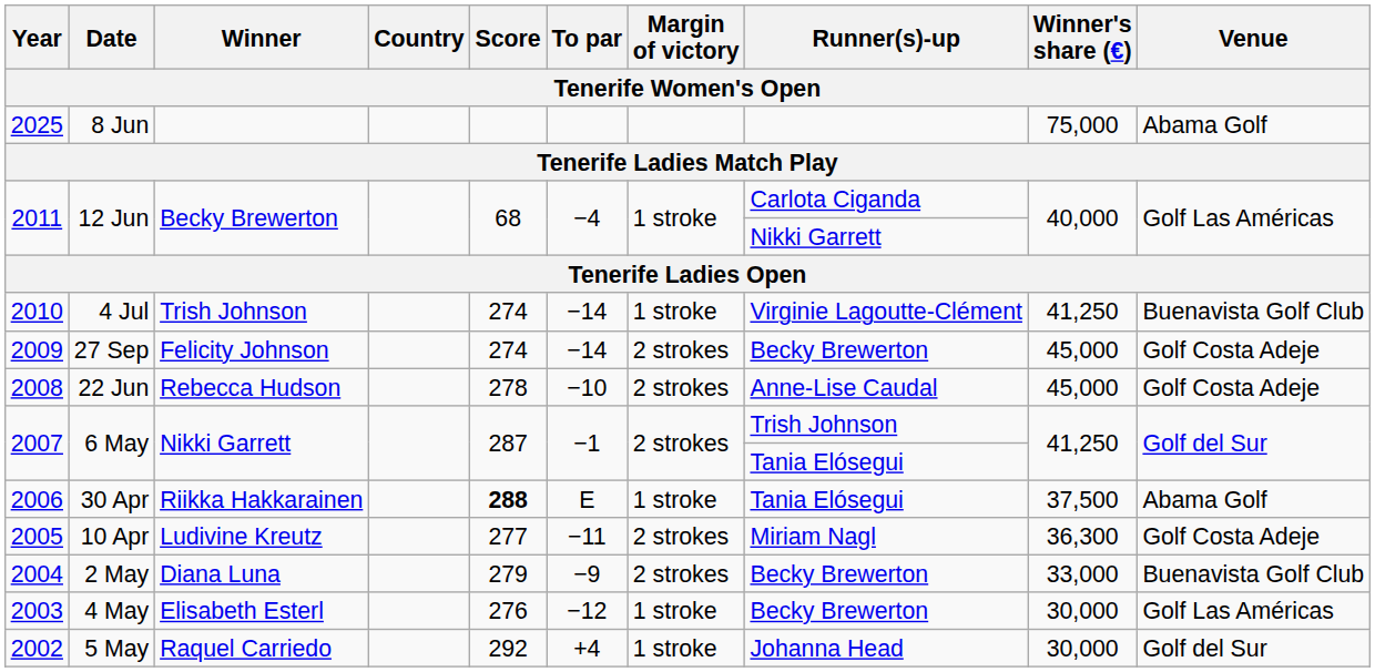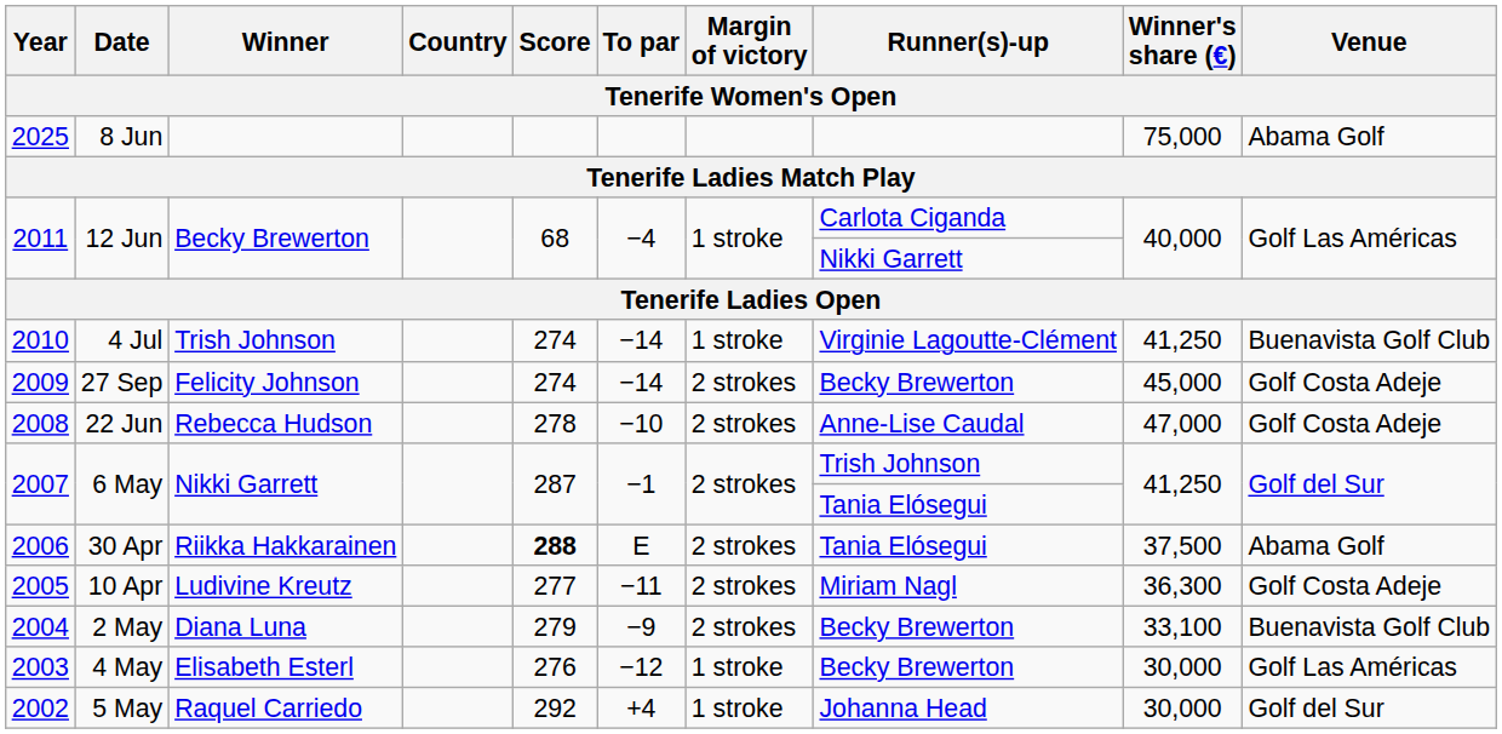2008 | Winner's share (€): 45,000 -> 47,000
2006 | Margin of victory: 1 stroke -> 2 strokes
2004 | Winner's share (€): 33,000 -> 33,100
